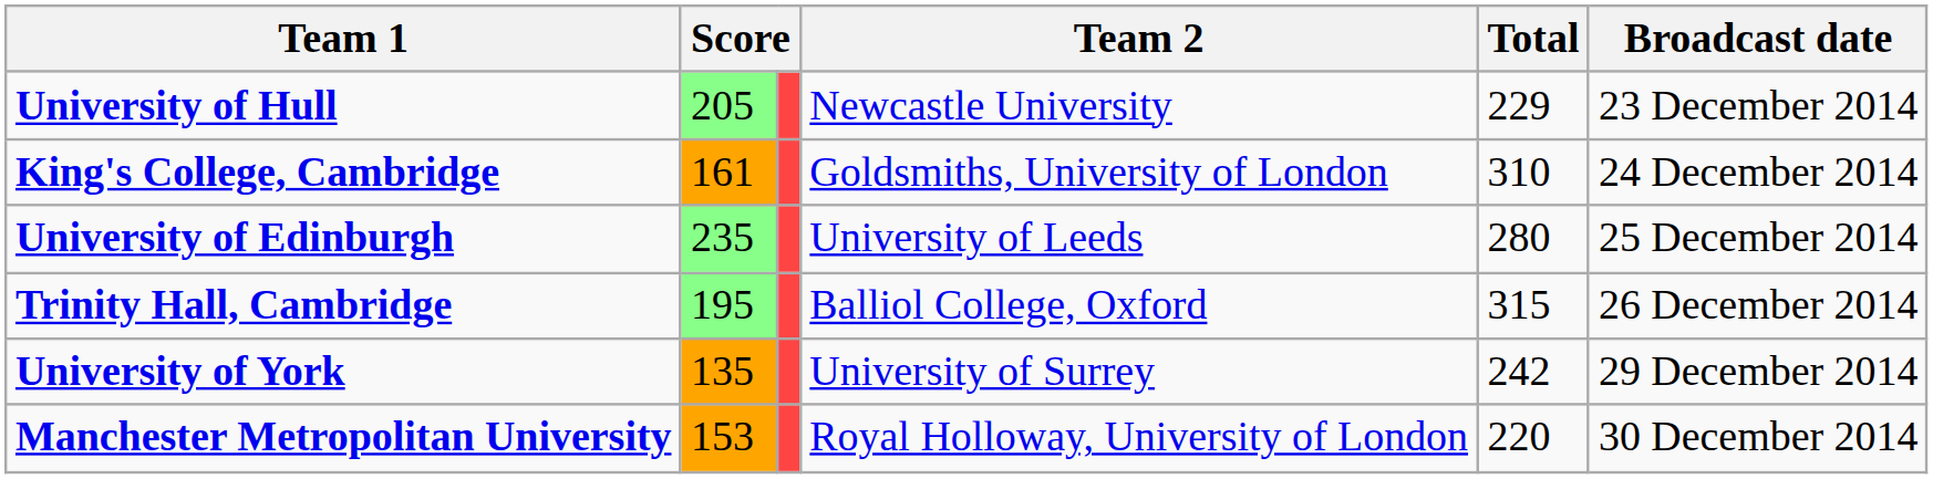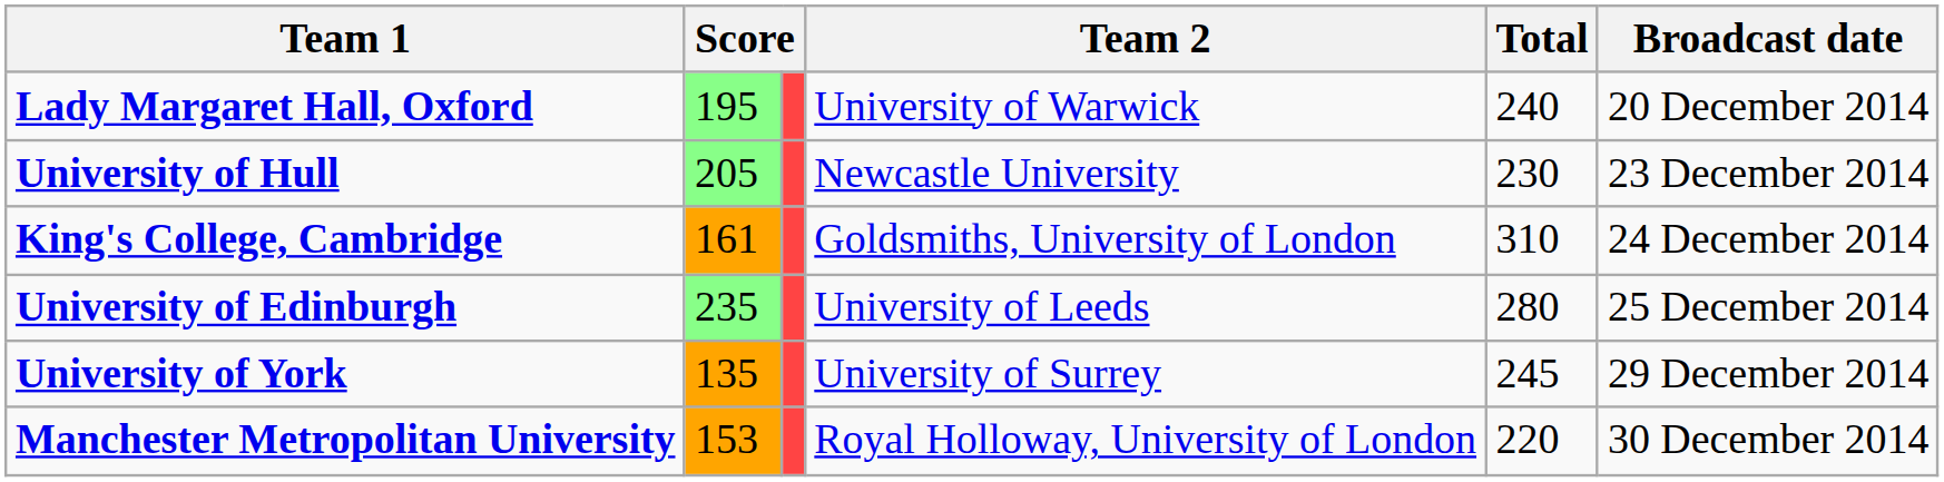+ row: Lady Margaret Hall, Oxford | 195 | University of Warwick | 240 | 20 December 2014
University of Hull | Total: 229 -> 230
- row: Trinity Hall, Cambridge | 195 | Balliol College, Oxford | 315 | 26 December 2014
University of York | Total: 242 -> 245
